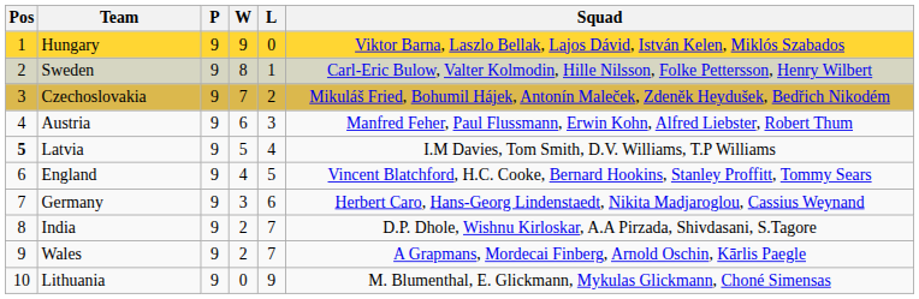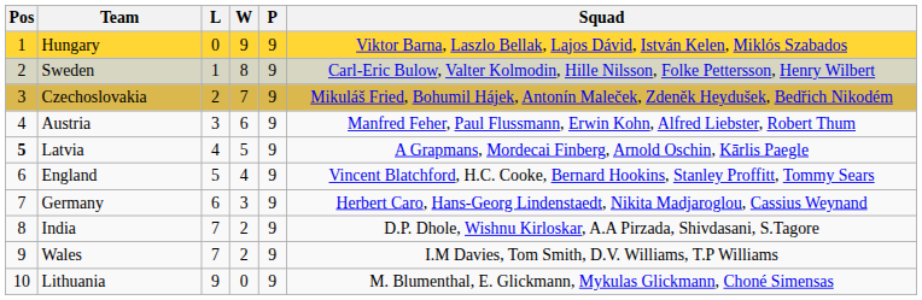columns swapped: P <-> L
Latvia | Squad: I.M Davies, Tom Smith, D.V. Williams, T.P Williams -> A Grapmans, Mordecai Finberg, Arnold Oschin, Kārlis Paegle
Wales | Squad: A Grapmans, Mordecai Finberg, Arnold Oschin, Kārlis Paegle -> I.M Davies, Tom Smith, D.V. Williams, T.P Williams
